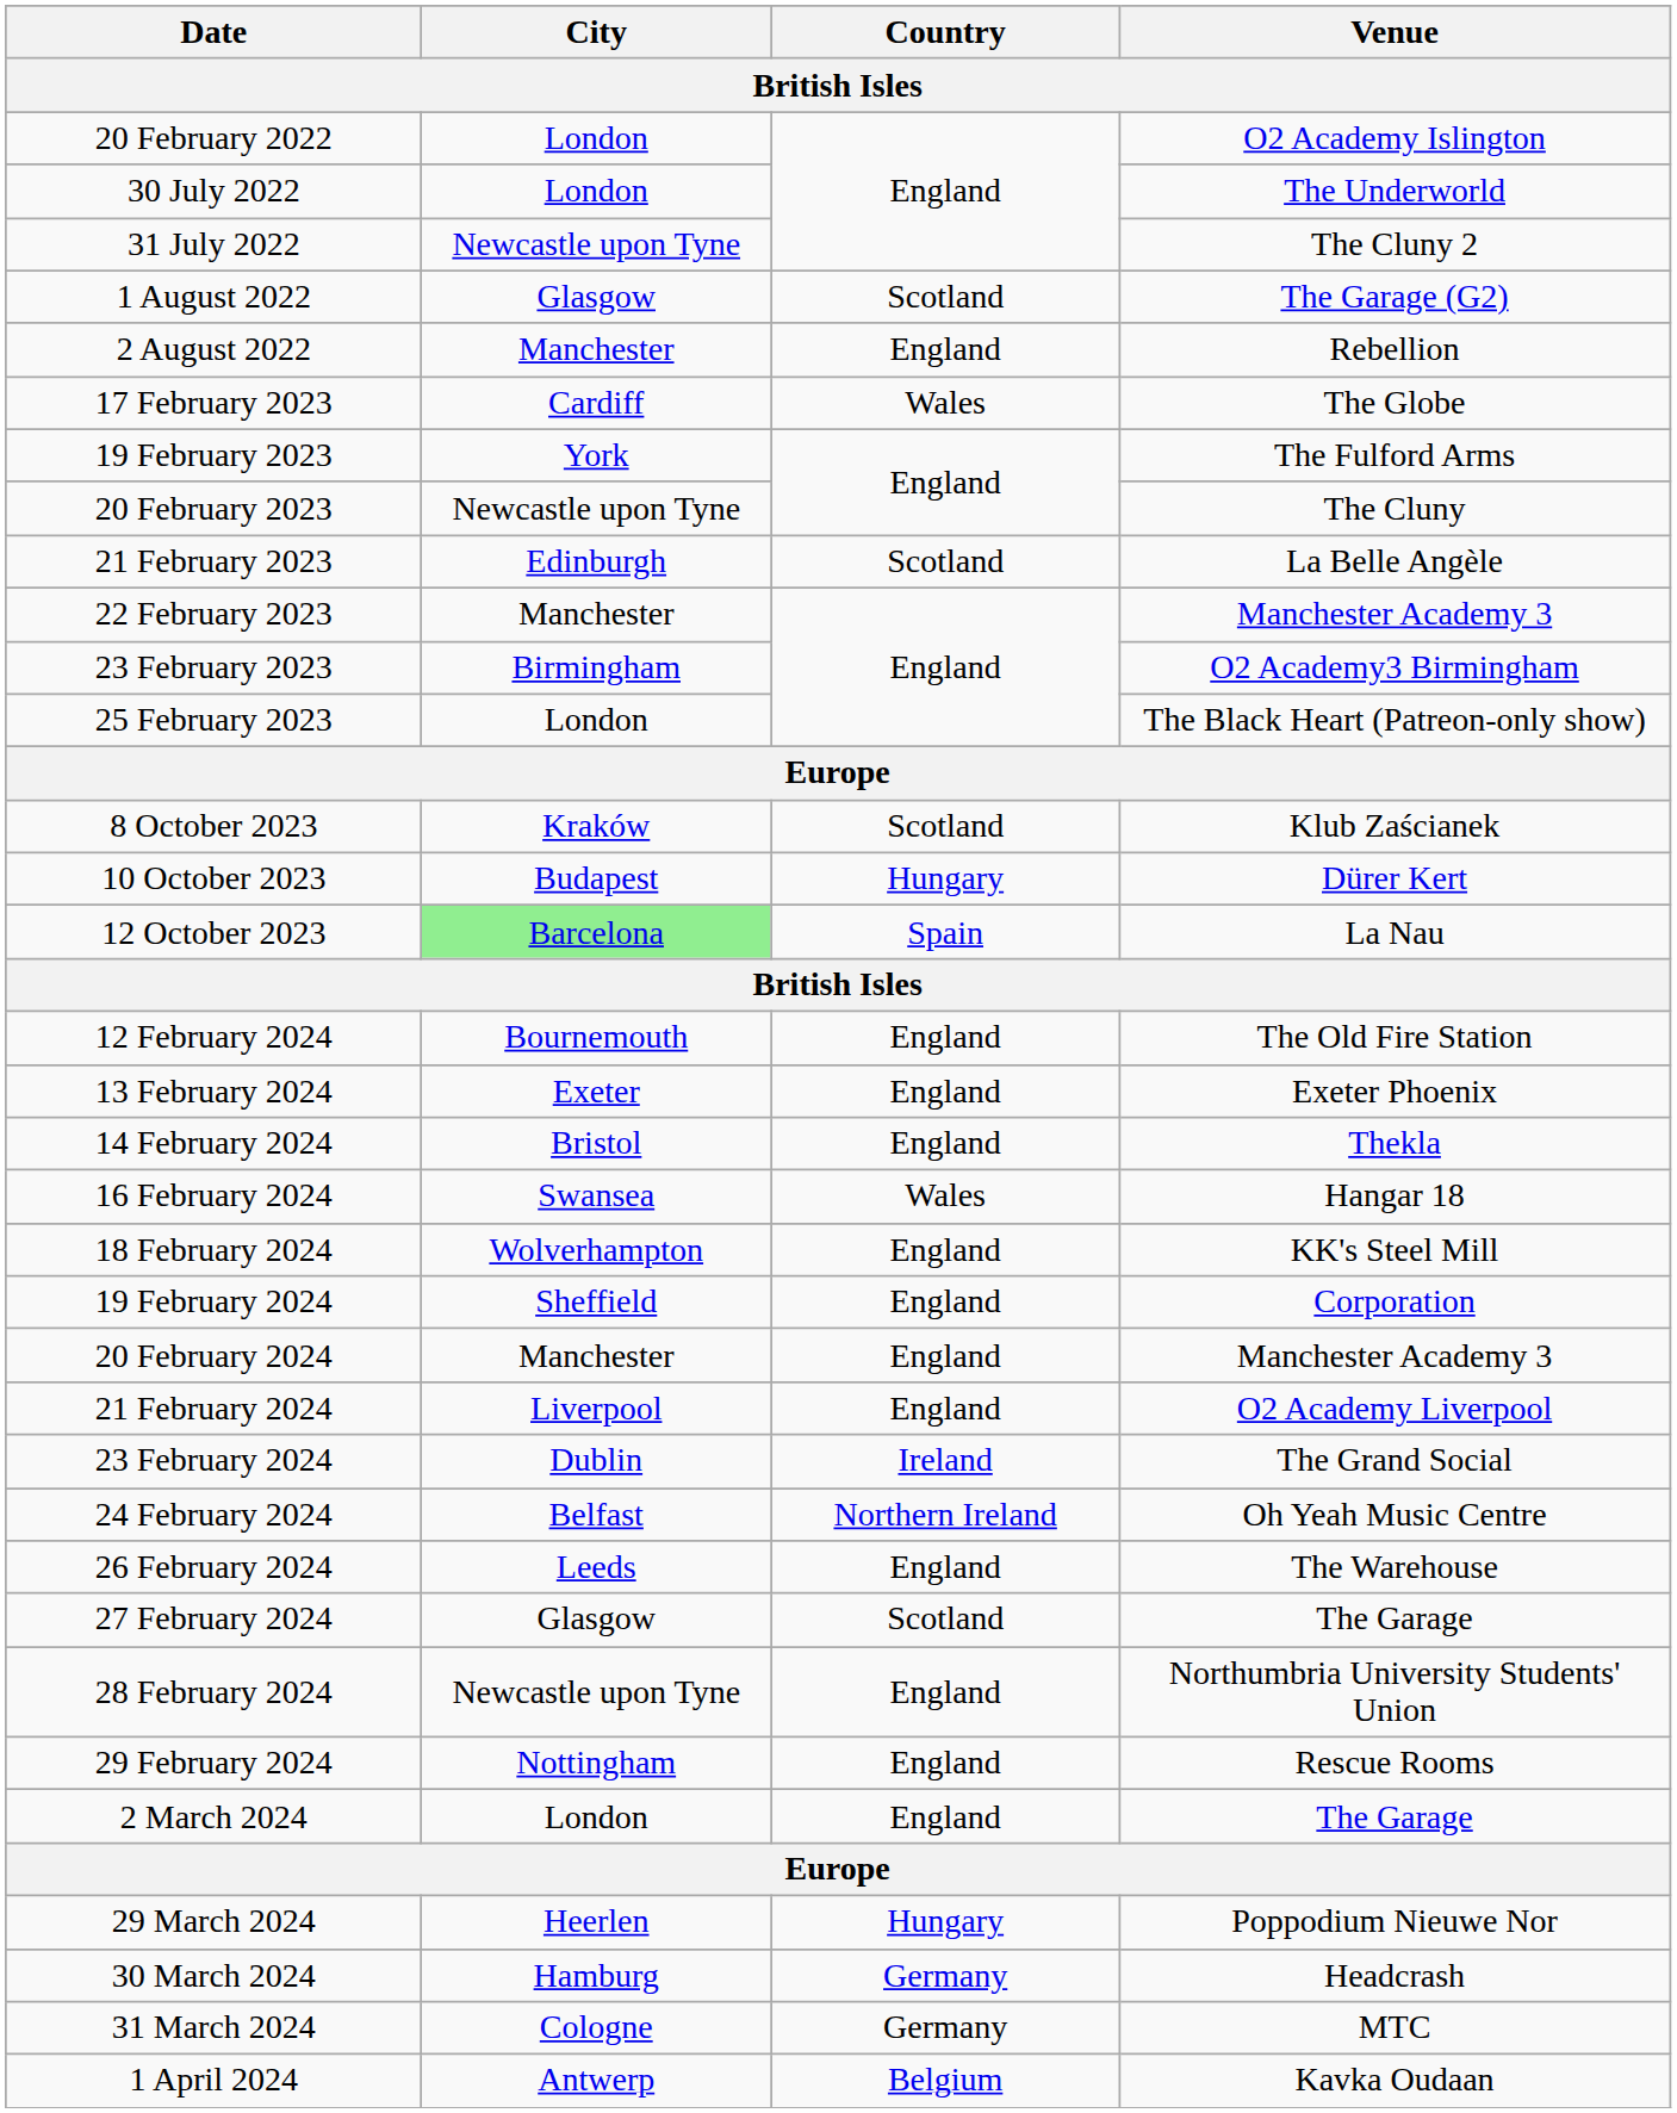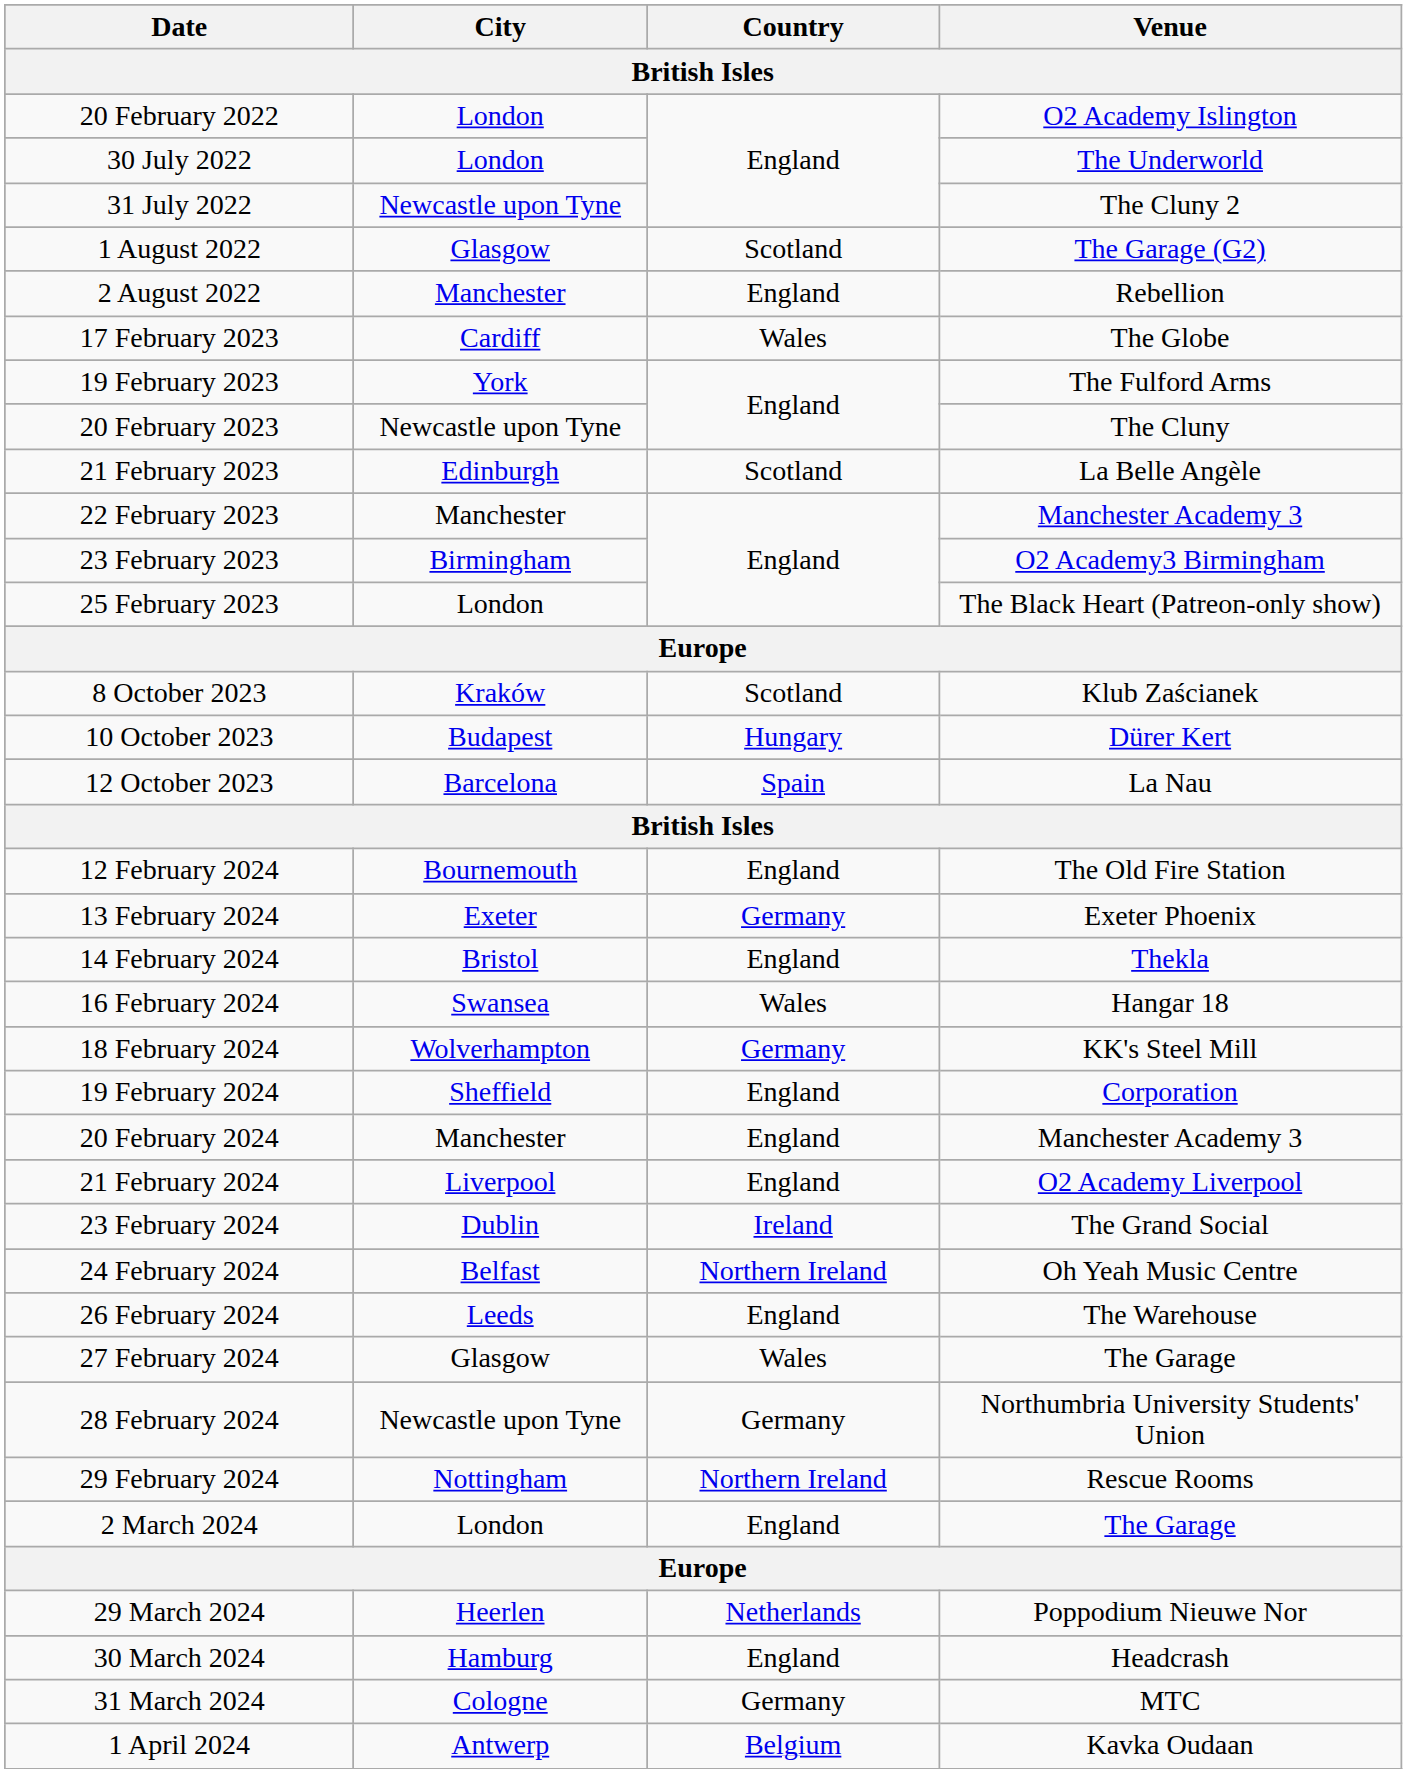12 October 2023 | City: lightgreen background -> no background
13 February 2024 | Country: England -> Germany
18 February 2024 | Country: England -> Germany
27 February 2024 | Country: Scotland -> Wales
28 February 2024 | Country: England -> Germany
29 February 2024 | Country: England -> Northern Ireland
29 March 2024 | Country: Hungary -> Netherlands
30 March 2024 | Country: Germany -> England
